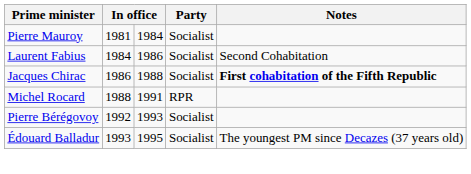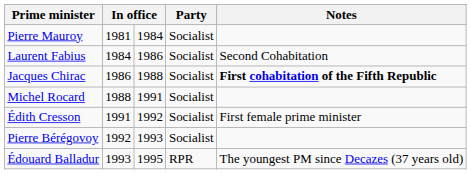Michel Rocard | Party: RPR -> Socialist
+ row: Édith Cresson | 1991 | 1992 | Socialist | First female prime minister
Édouard Balladur | Party: Socialist -> RPR
